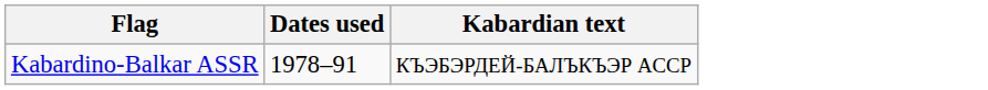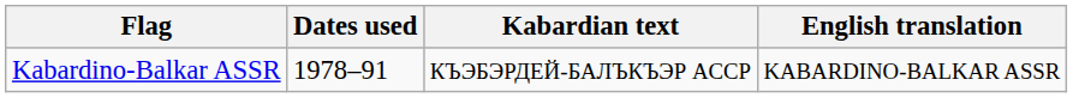+ column: English translation | KABARDINO-BALKAR ASSR
